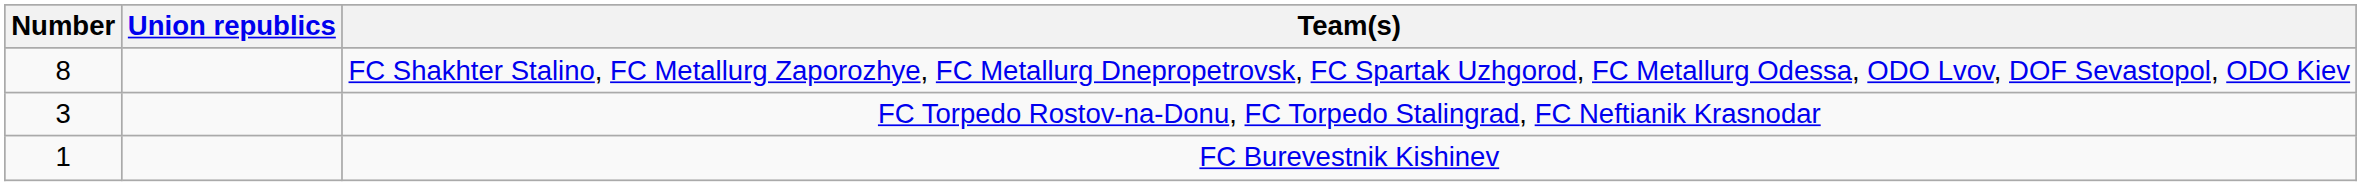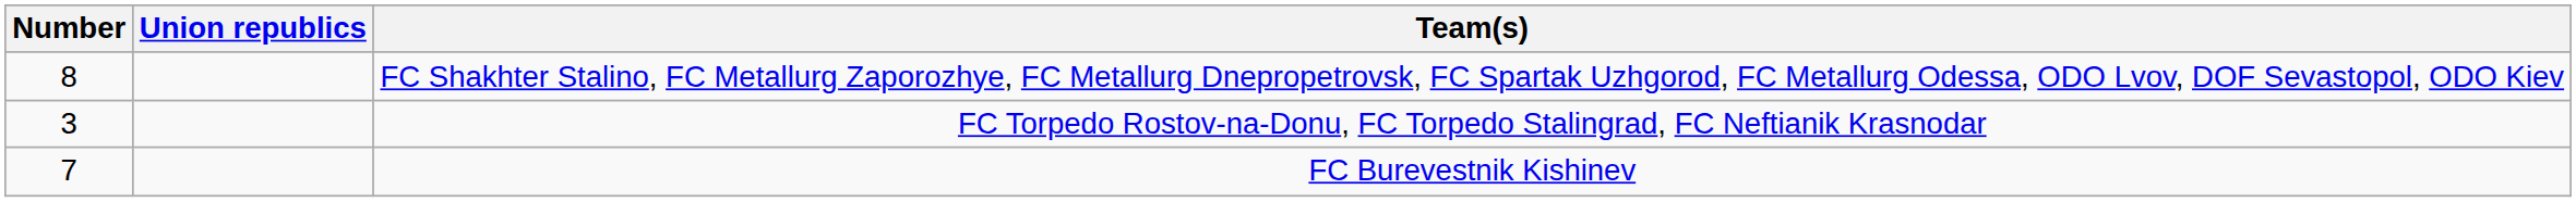FC Burevestnik Kishinev | Number: 1 -> 7
